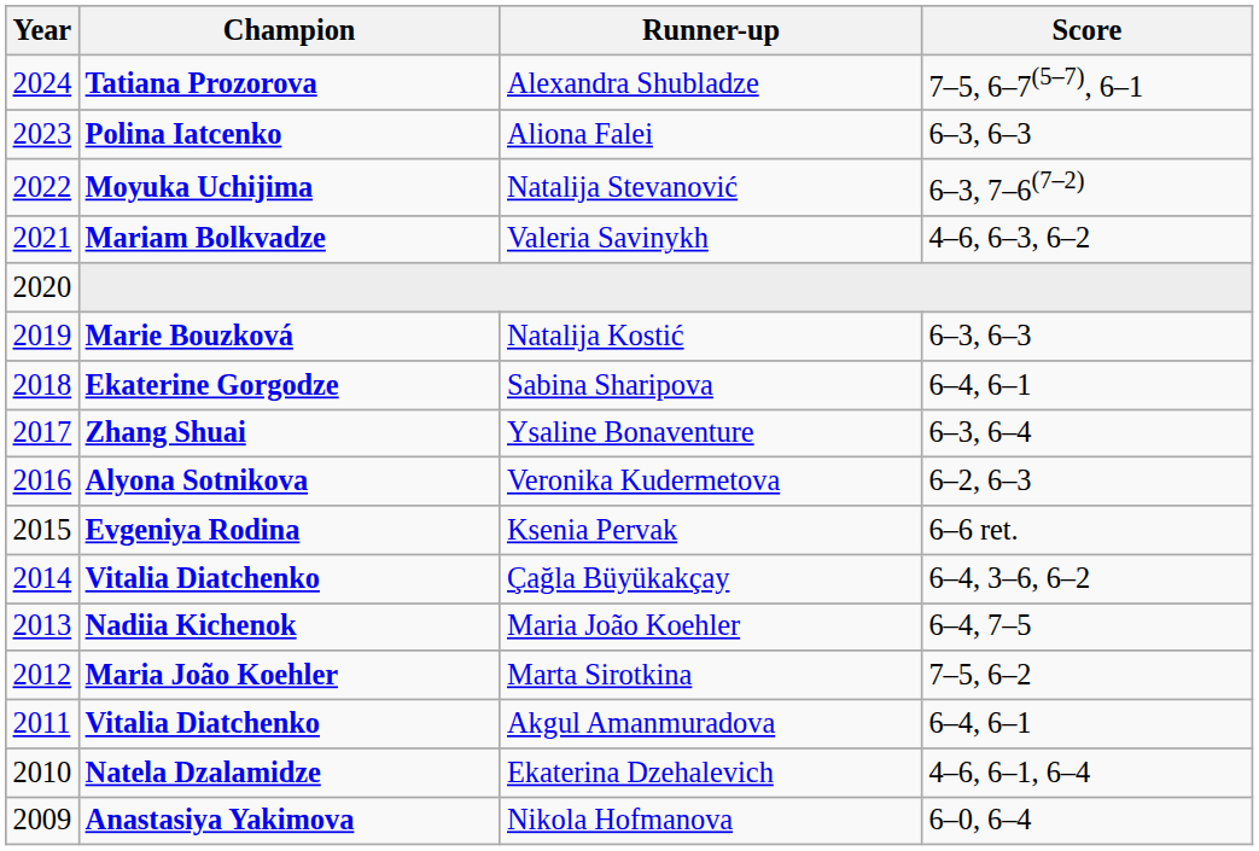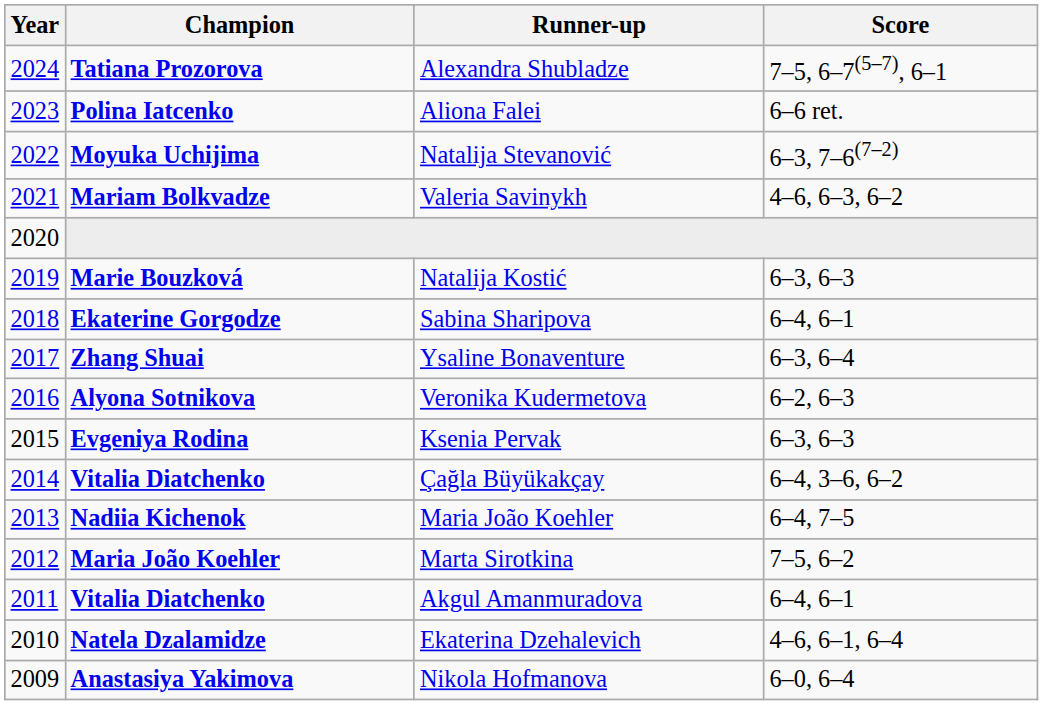Aliona Falei | Score: 6–3, 6–3 -> 6–6 ret.
Ksenia Pervak | Score: 6–6 ret. -> 6–3, 6–3
